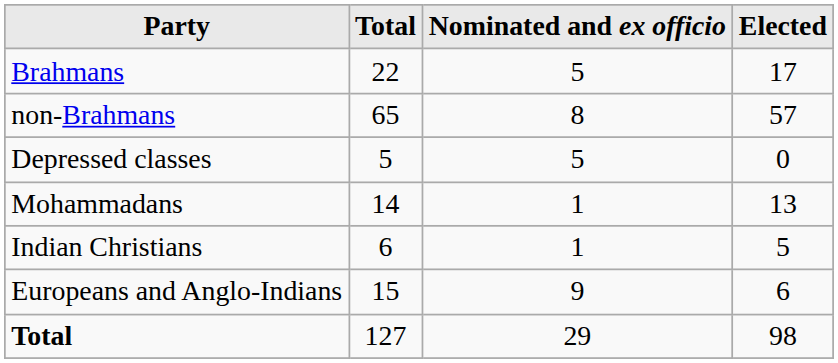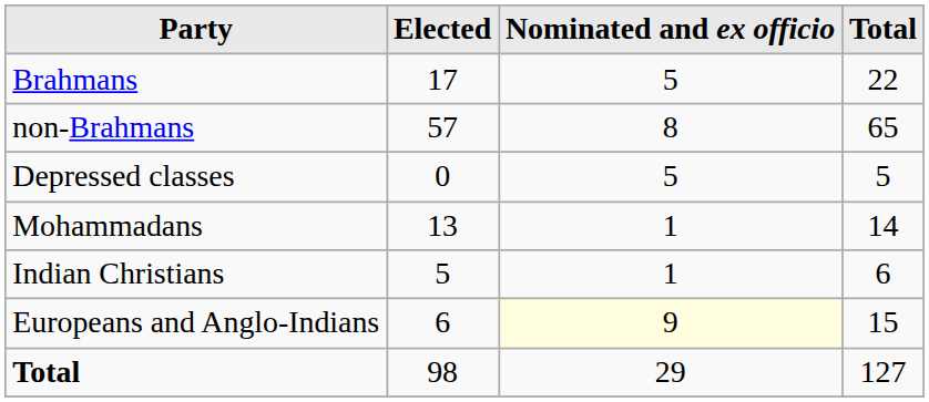columns swapped: Elected <-> Total
Europeans and Anglo-Indians | Nominated and ex officio: no background -> lightyellow background
